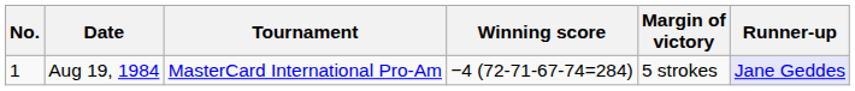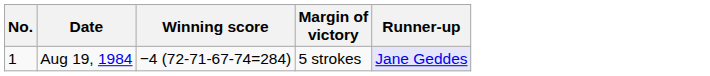- column: Tournament | MasterCard International Pro-Am
